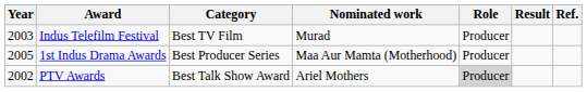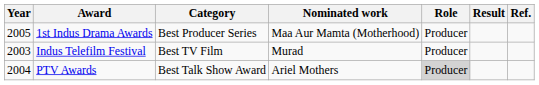rows swapped: 1st Indus Drama Awards <-> Indus Telefilm Festival
PTV Awards | Year: 2002 -> 2004
